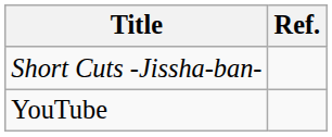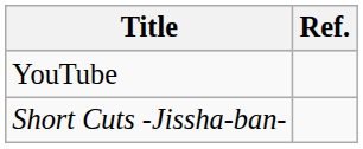rows swapped: Short Cuts -Jissha-ban- <-> YouTube
